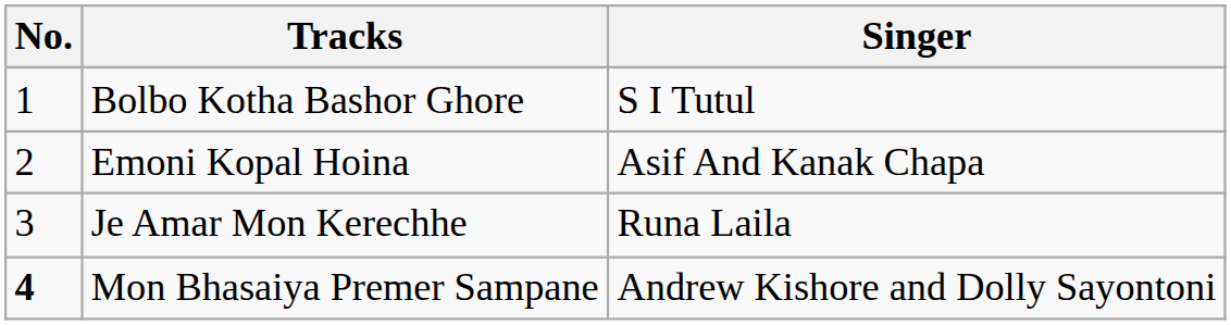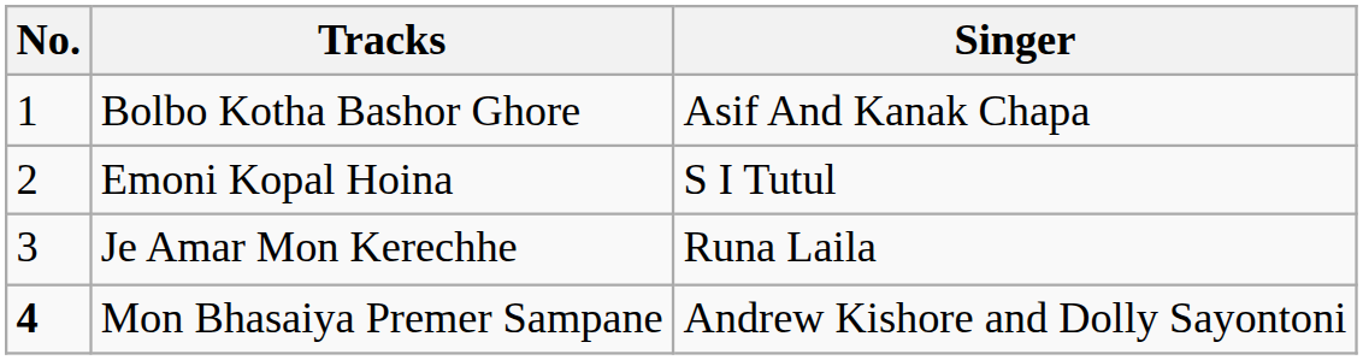Bolbo Kotha Bashor Ghore | Singer: S I Tutul -> Asif And Kanak Chapa
Emoni Kopal Hoina | Singer: Asif And Kanak Chapa -> S I Tutul
